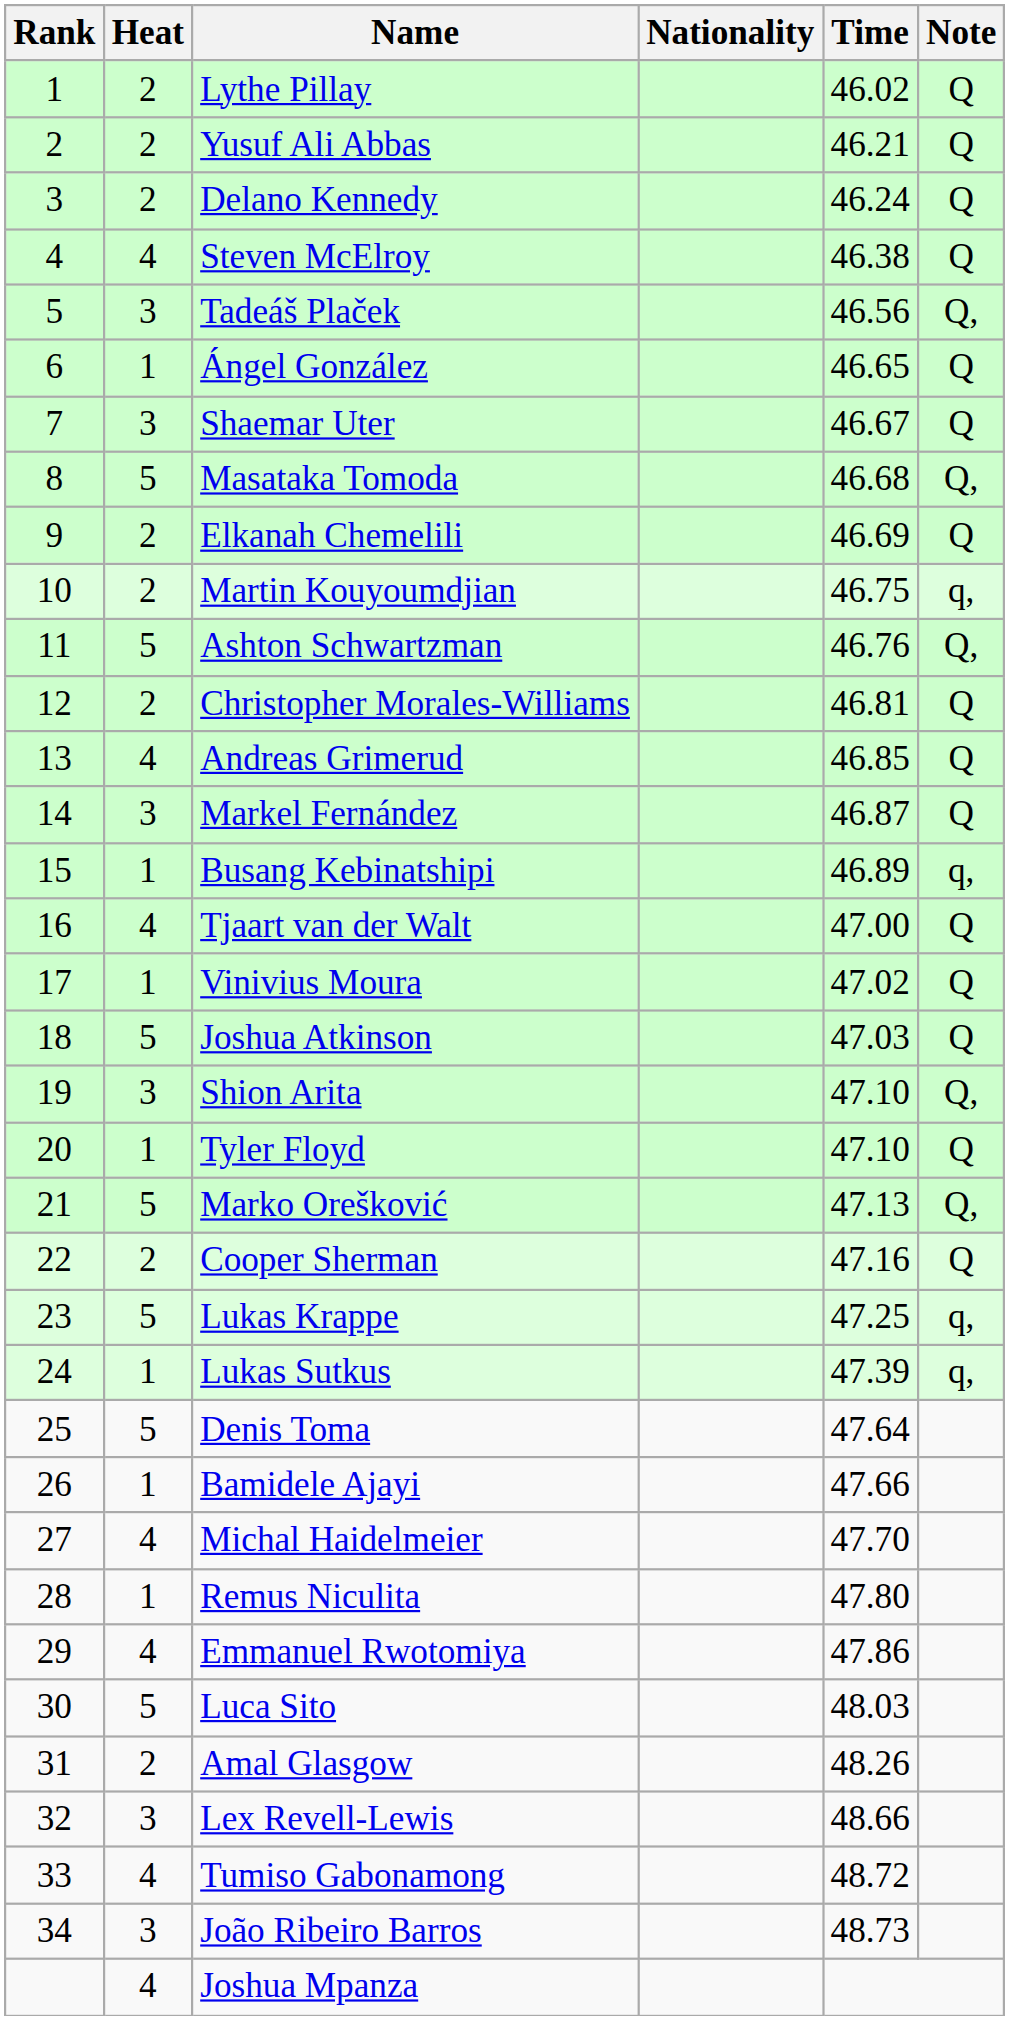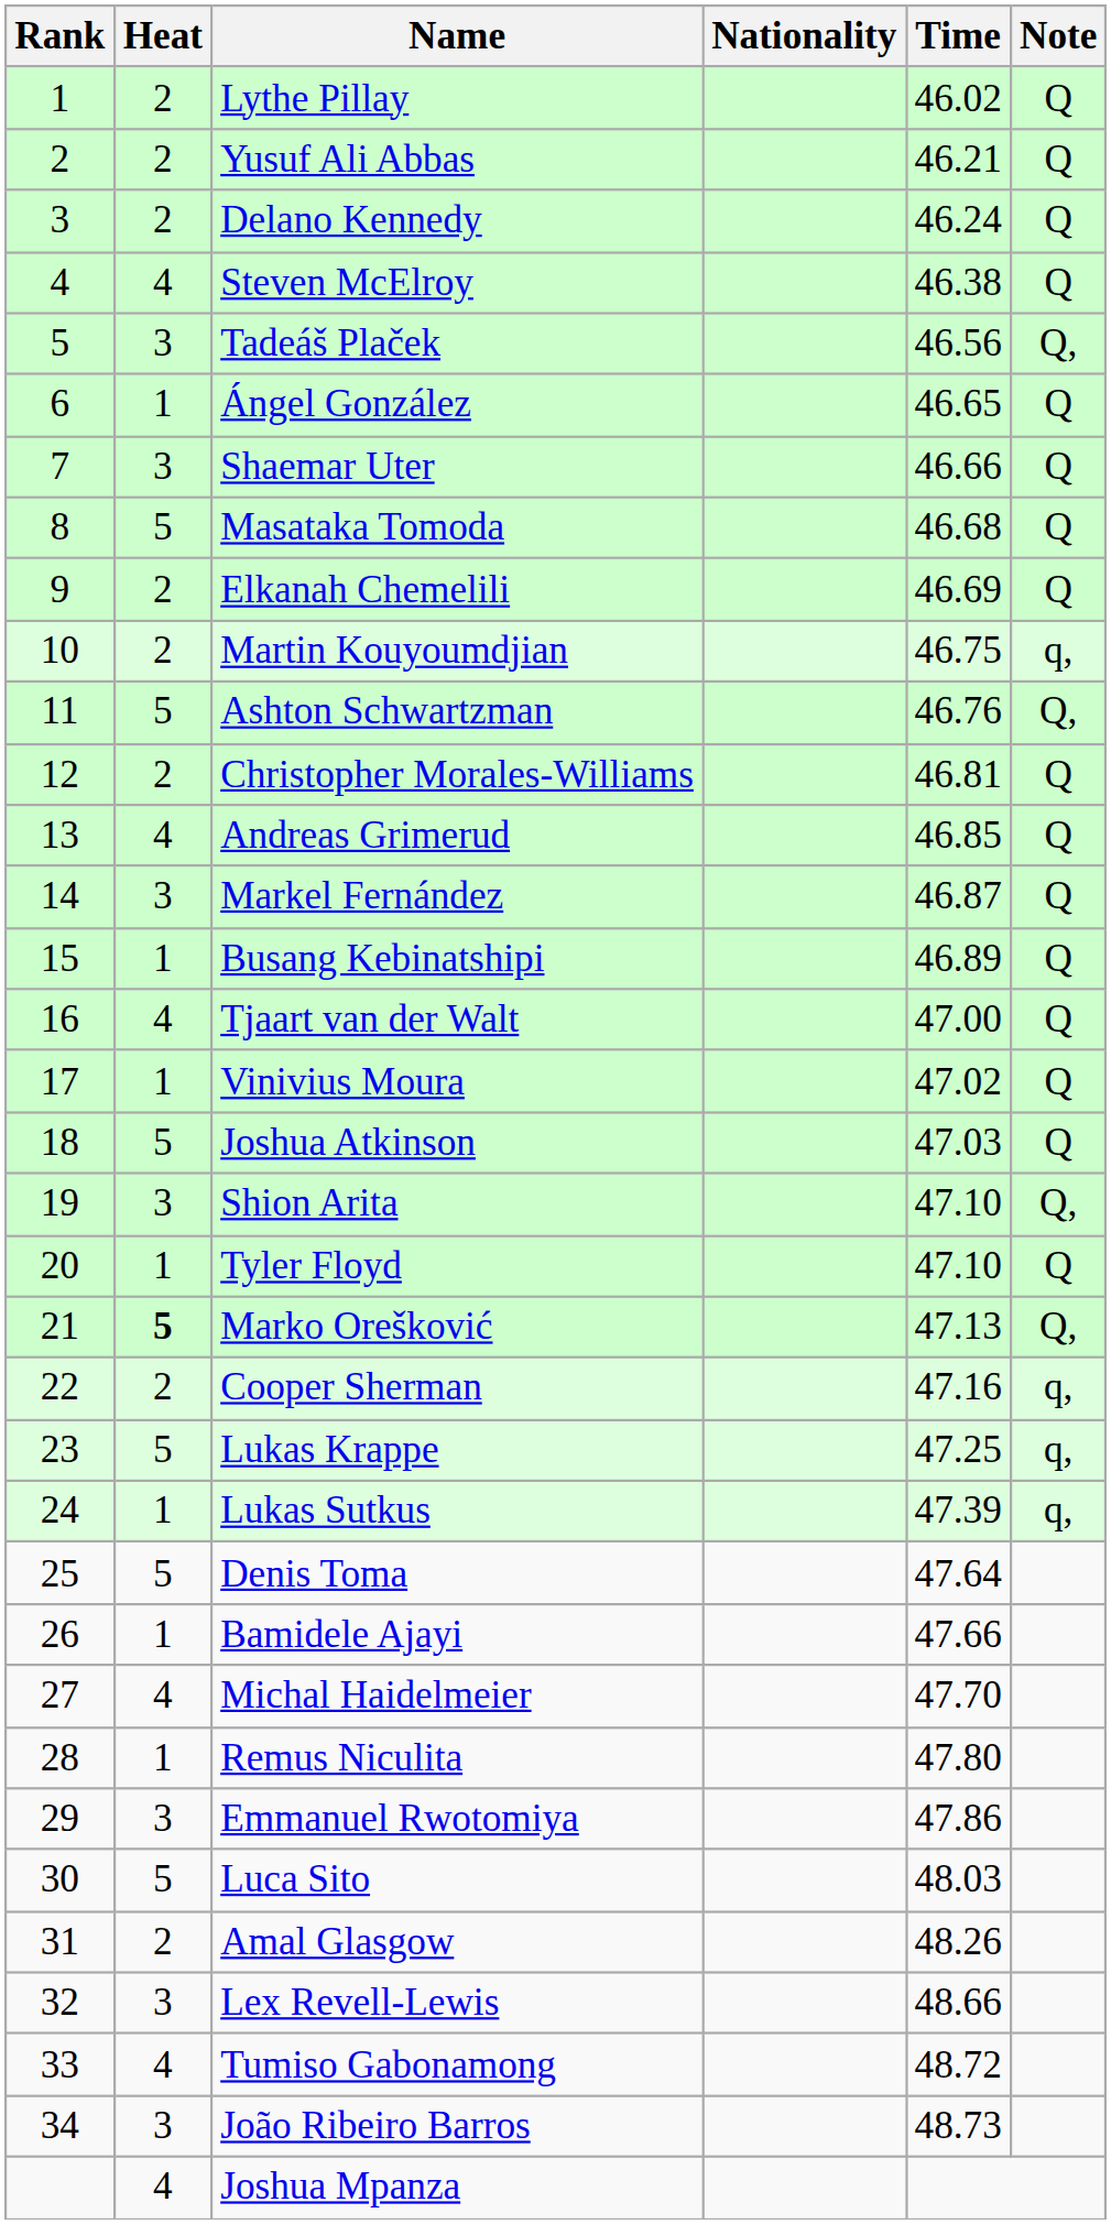Shaemar Uter | Time: 46.67 -> 46.66
Masataka Tomoda | Note: Q, -> Q
Busang Kebinatshipi | Note: q, -> Q
Marko Orešković | Heat: normal -> bold
Cooper Sherman | Note: Q -> q,
Emmanuel Rwotomiya | Heat: 4 -> 3
